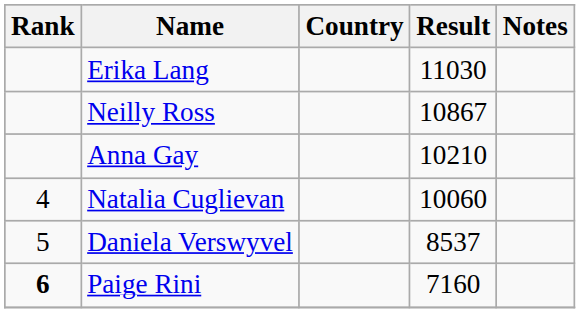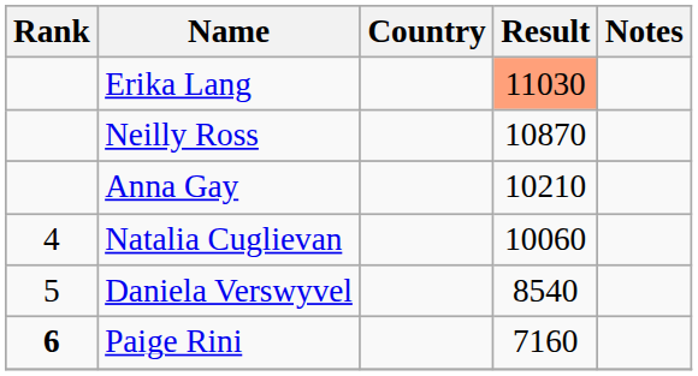Erika Lang | Result: no background -> lightsalmon background
Neilly Ross | Result: 10867 -> 10870
Daniela Verswyvel | Result: 8537 -> 8540
